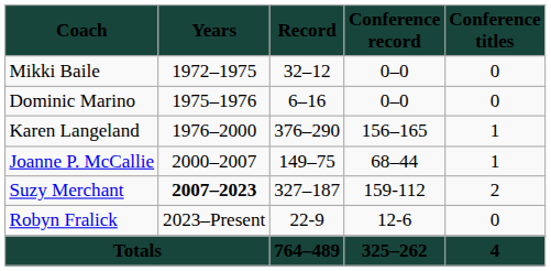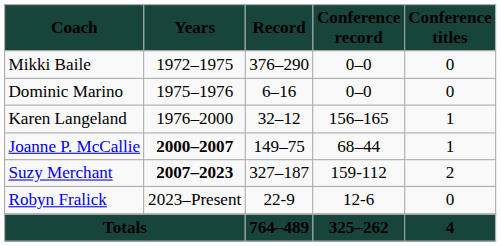Mikki Baile | column 3: 32–12 -> 376–290
Karen Langeland | column 3: 376–290 -> 32–12
Joanne P. McCallie | column 2: normal -> bold
